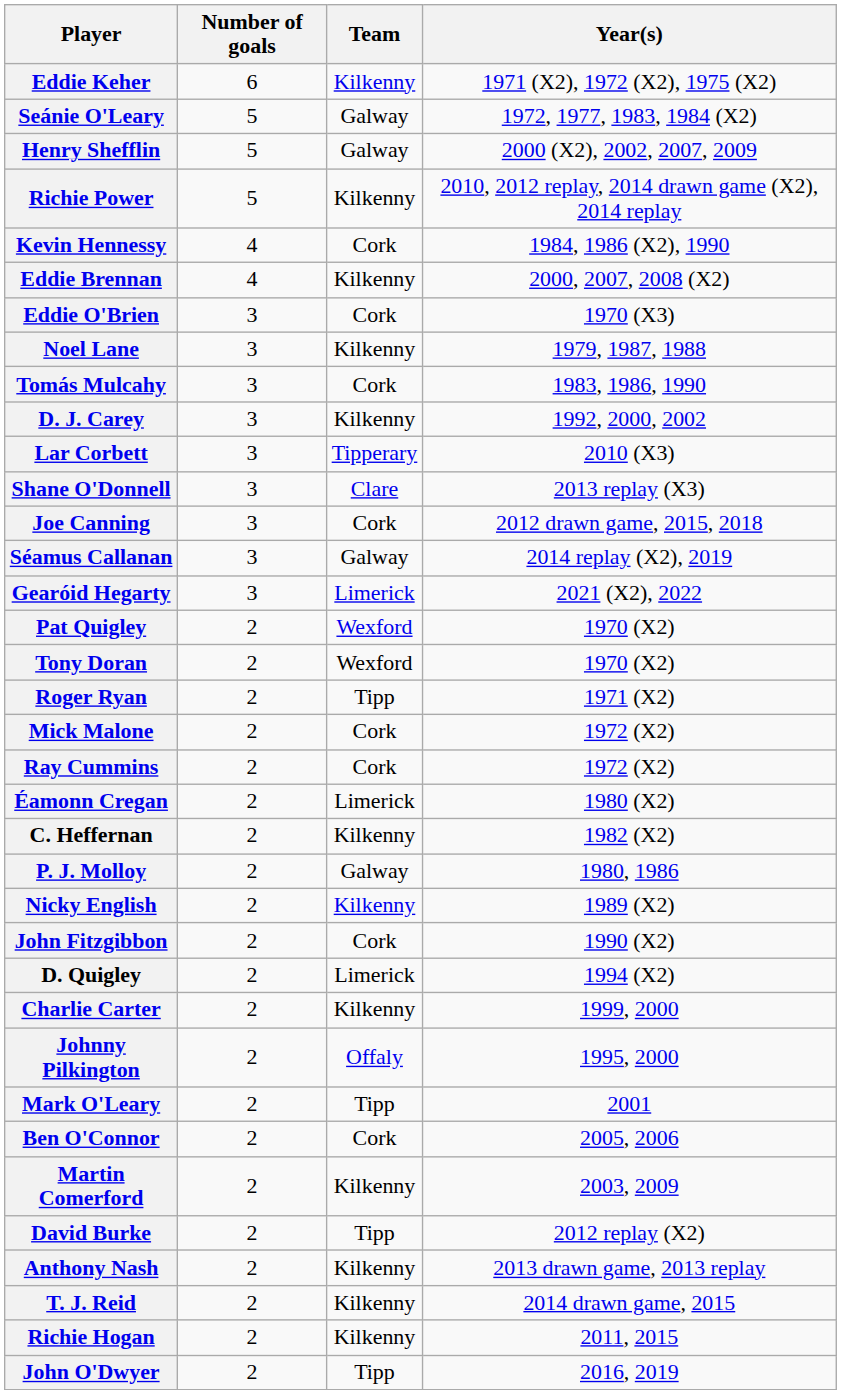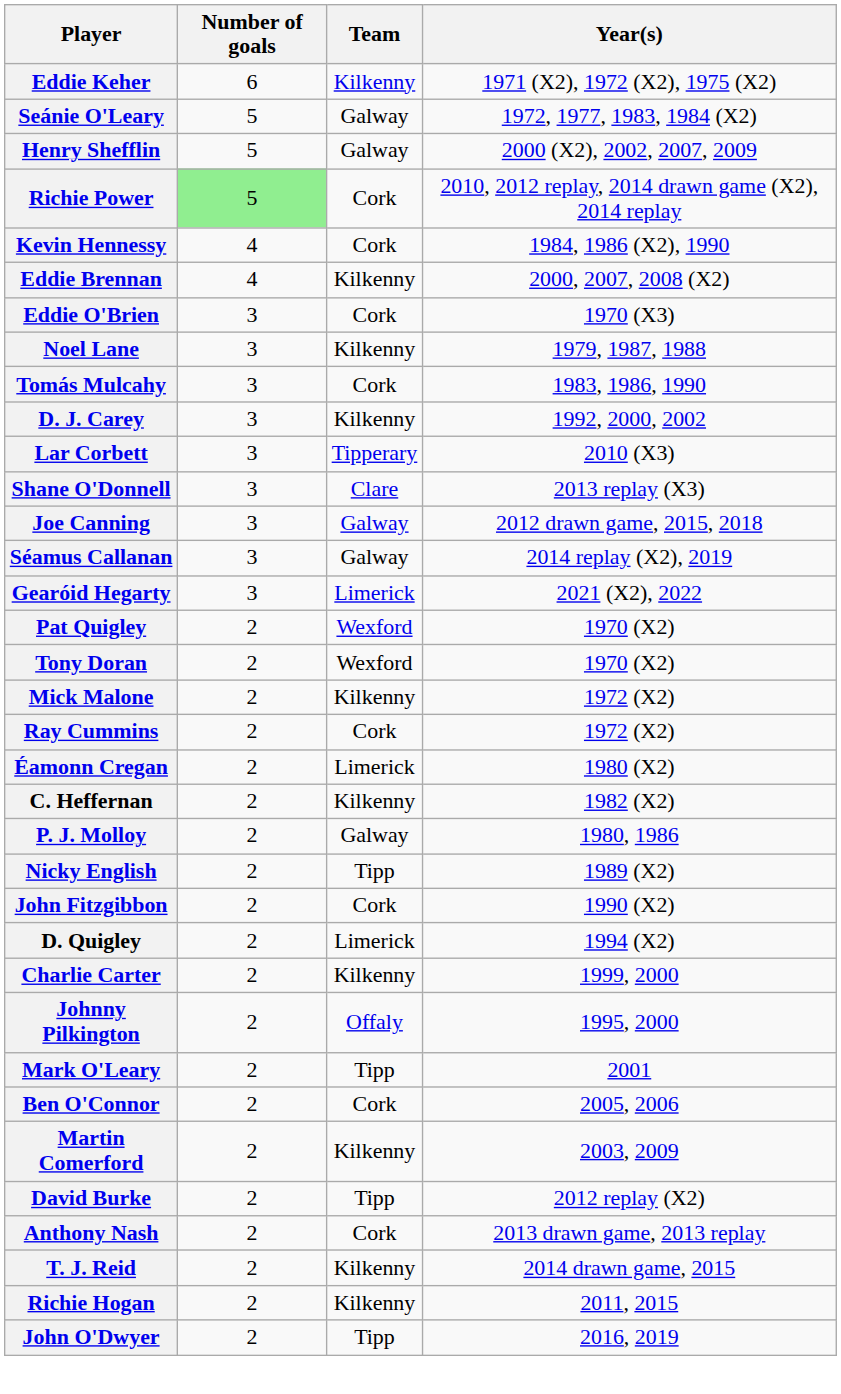Richie Power | Number of goals: no background -> lightgreen background
Richie Power | Team: Kilkenny -> Cork
Joe Canning | Team: Cork -> Galway
- row: Roger Ryan | 2 | Tipp | 1971 (X2)
Mick Malone | Team: Cork -> Kilkenny
Nicky English | Team: Kilkenny -> Tipp
Anthony Nash | Team: Kilkenny -> Cork
